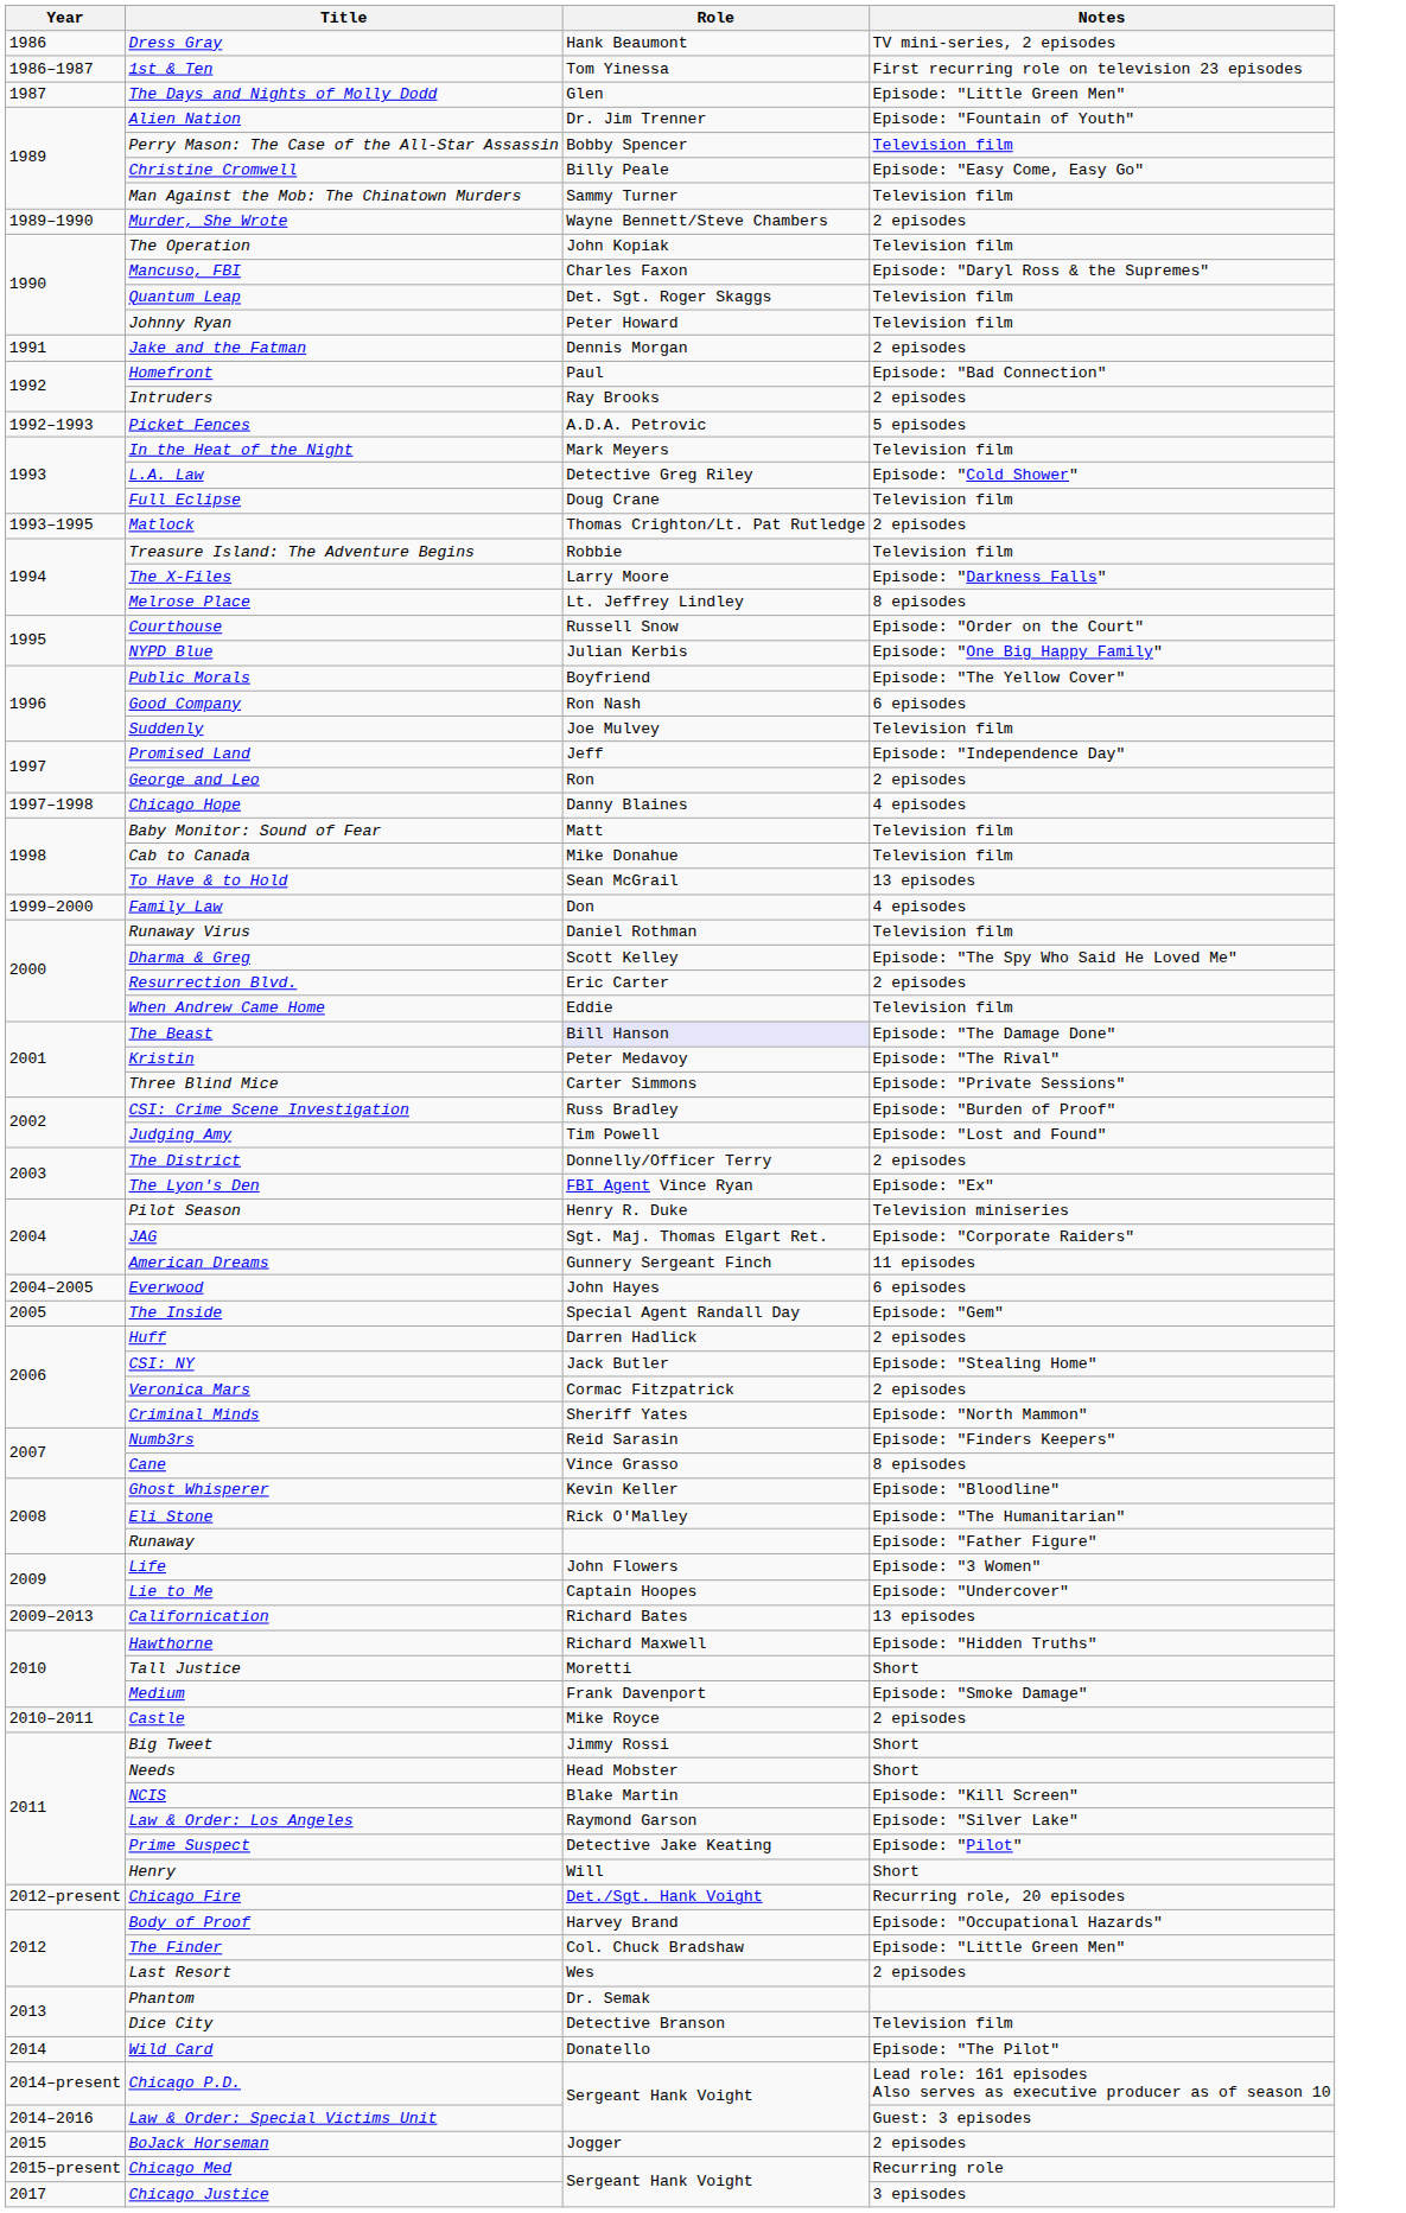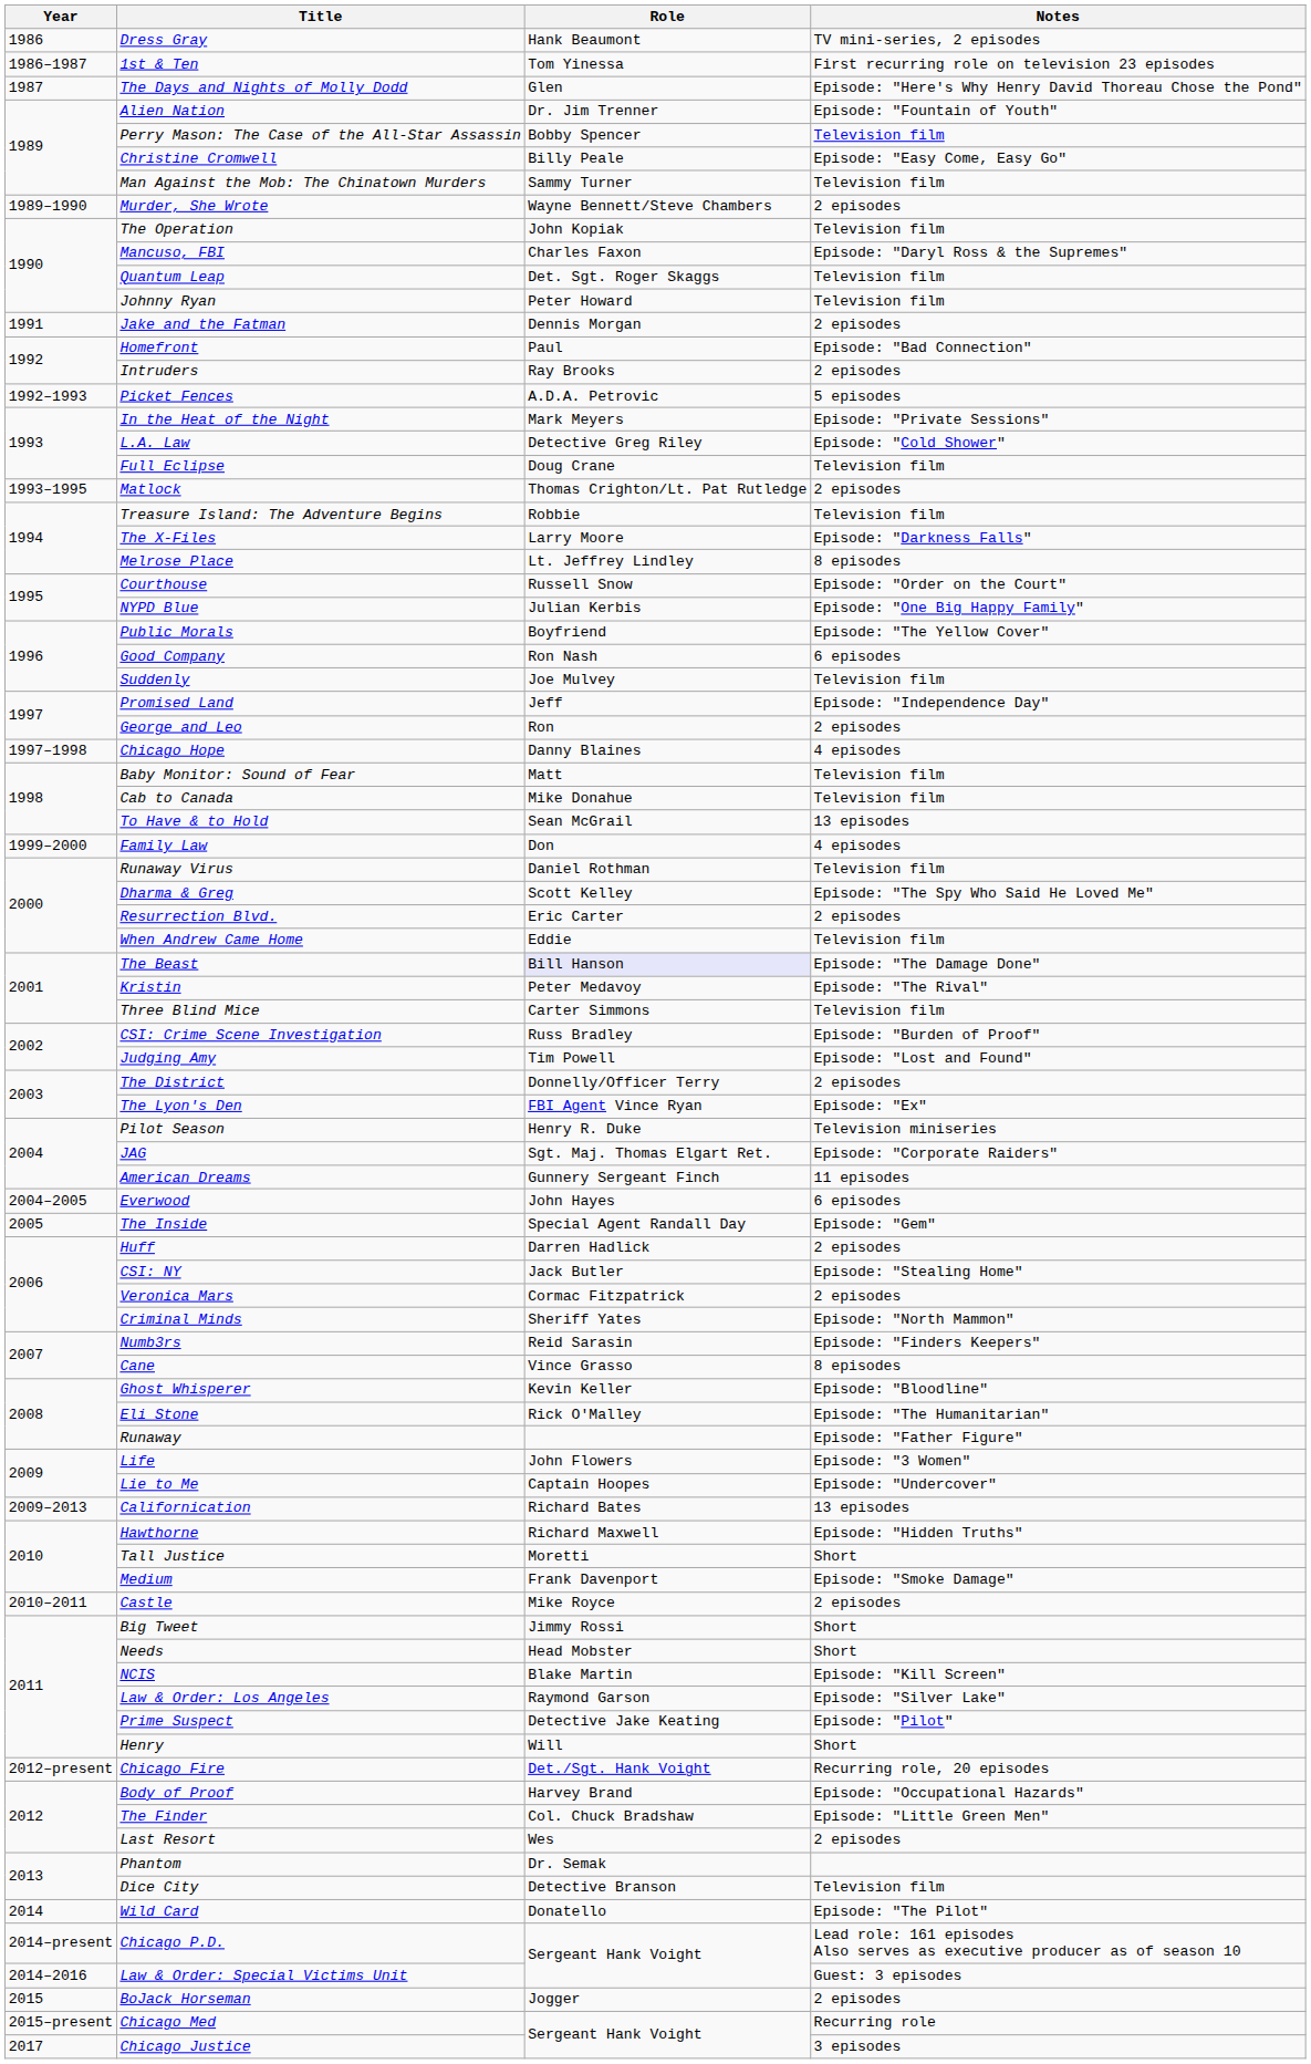The Days and Nights of Molly Dodd | Notes: Episode: "Little Green Men" -> Episode: "Here's Why Henry David Thoreau Chose the Pond"
In the Heat of the Night | Notes: Television film -> Episode: "Private Sessions"
Three Blind Mice | Notes: Episode: "Private Sessions" -> Television film
